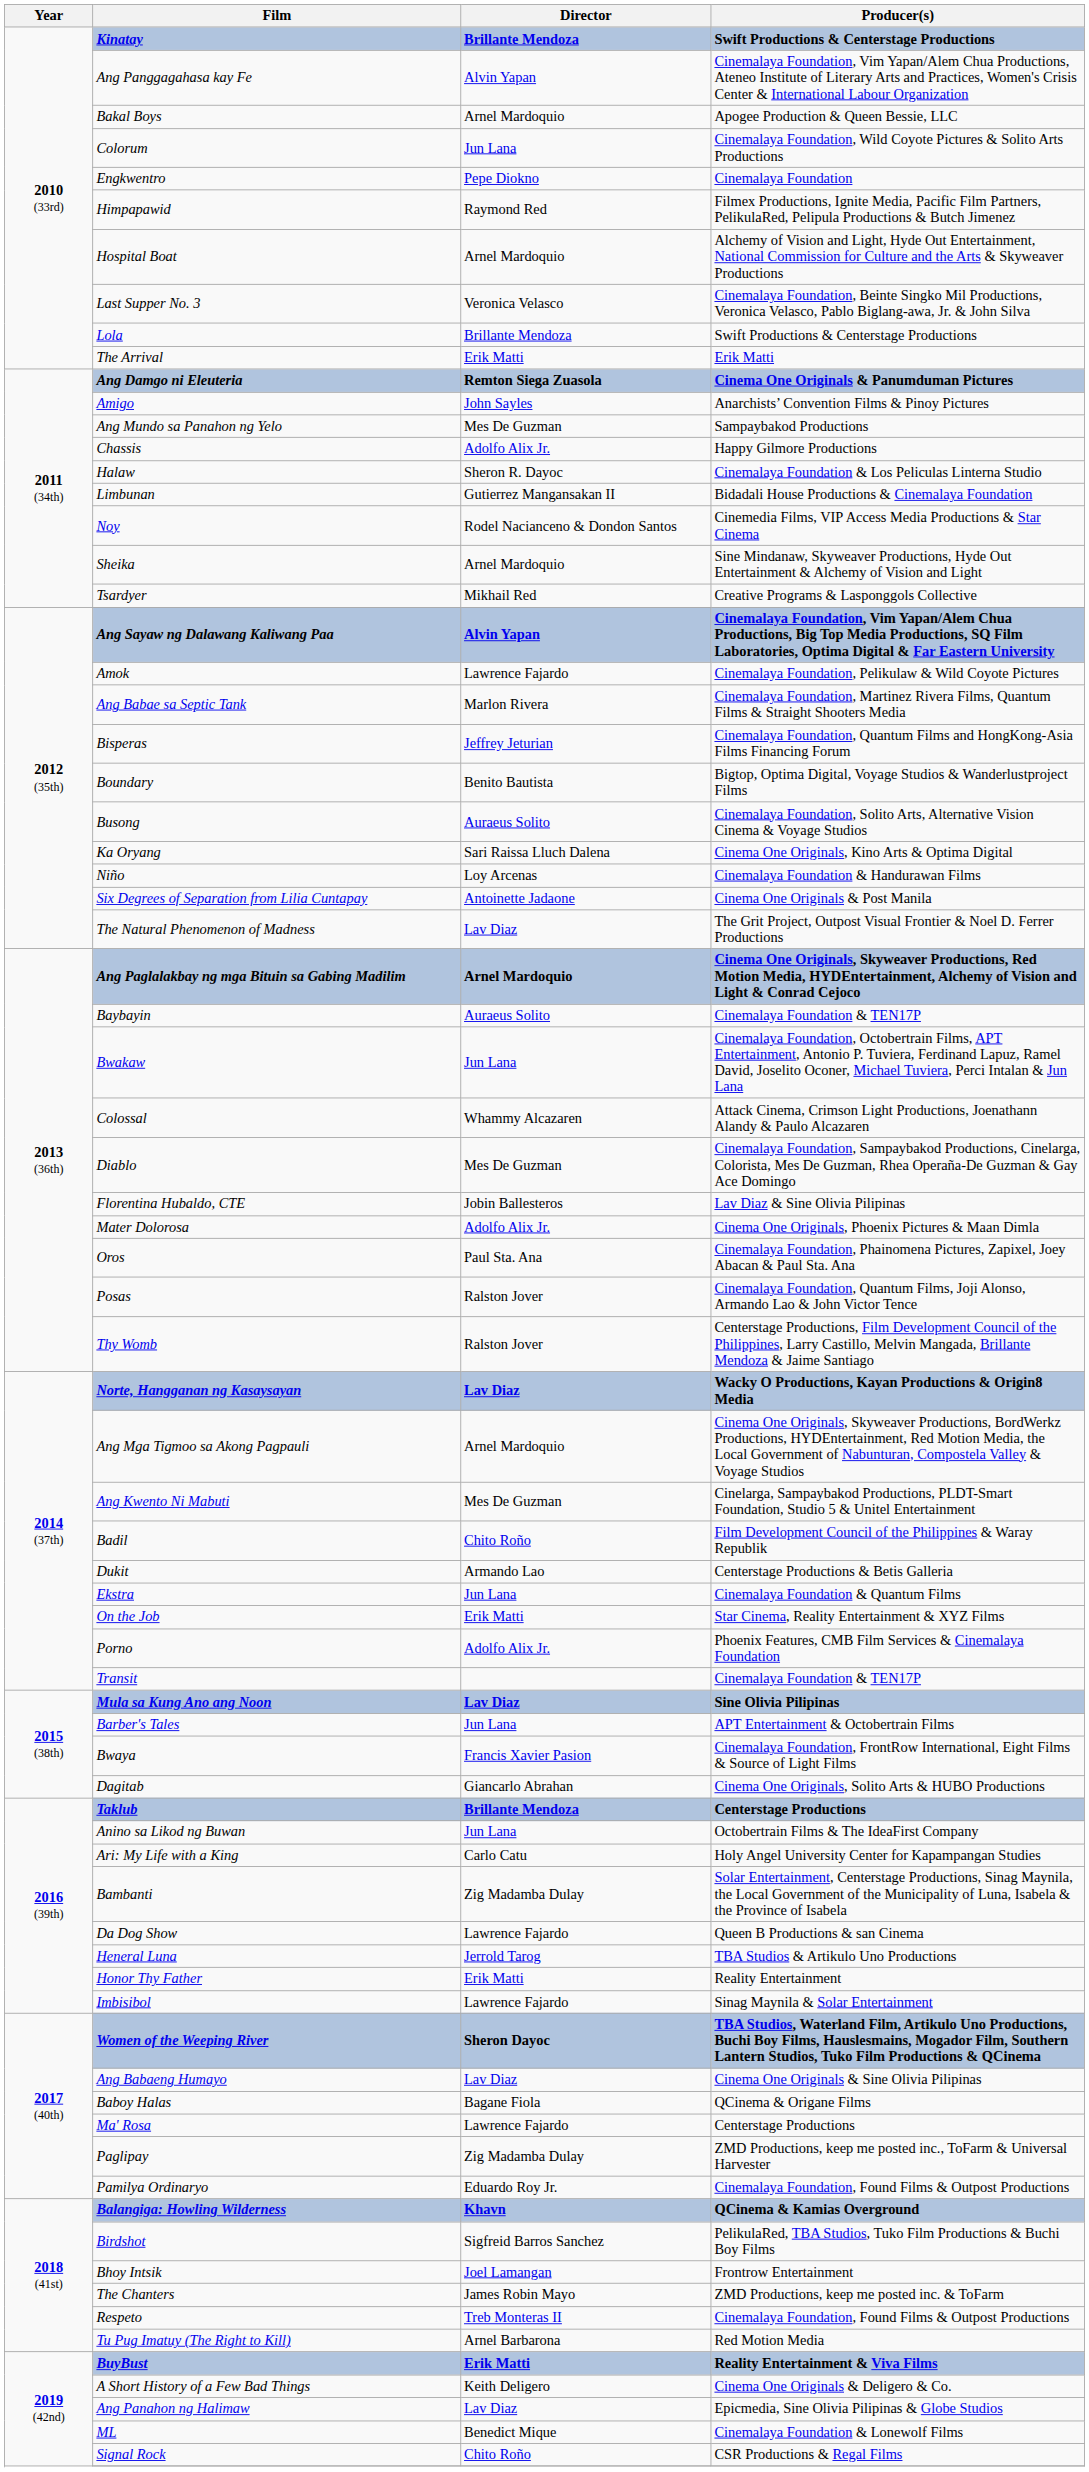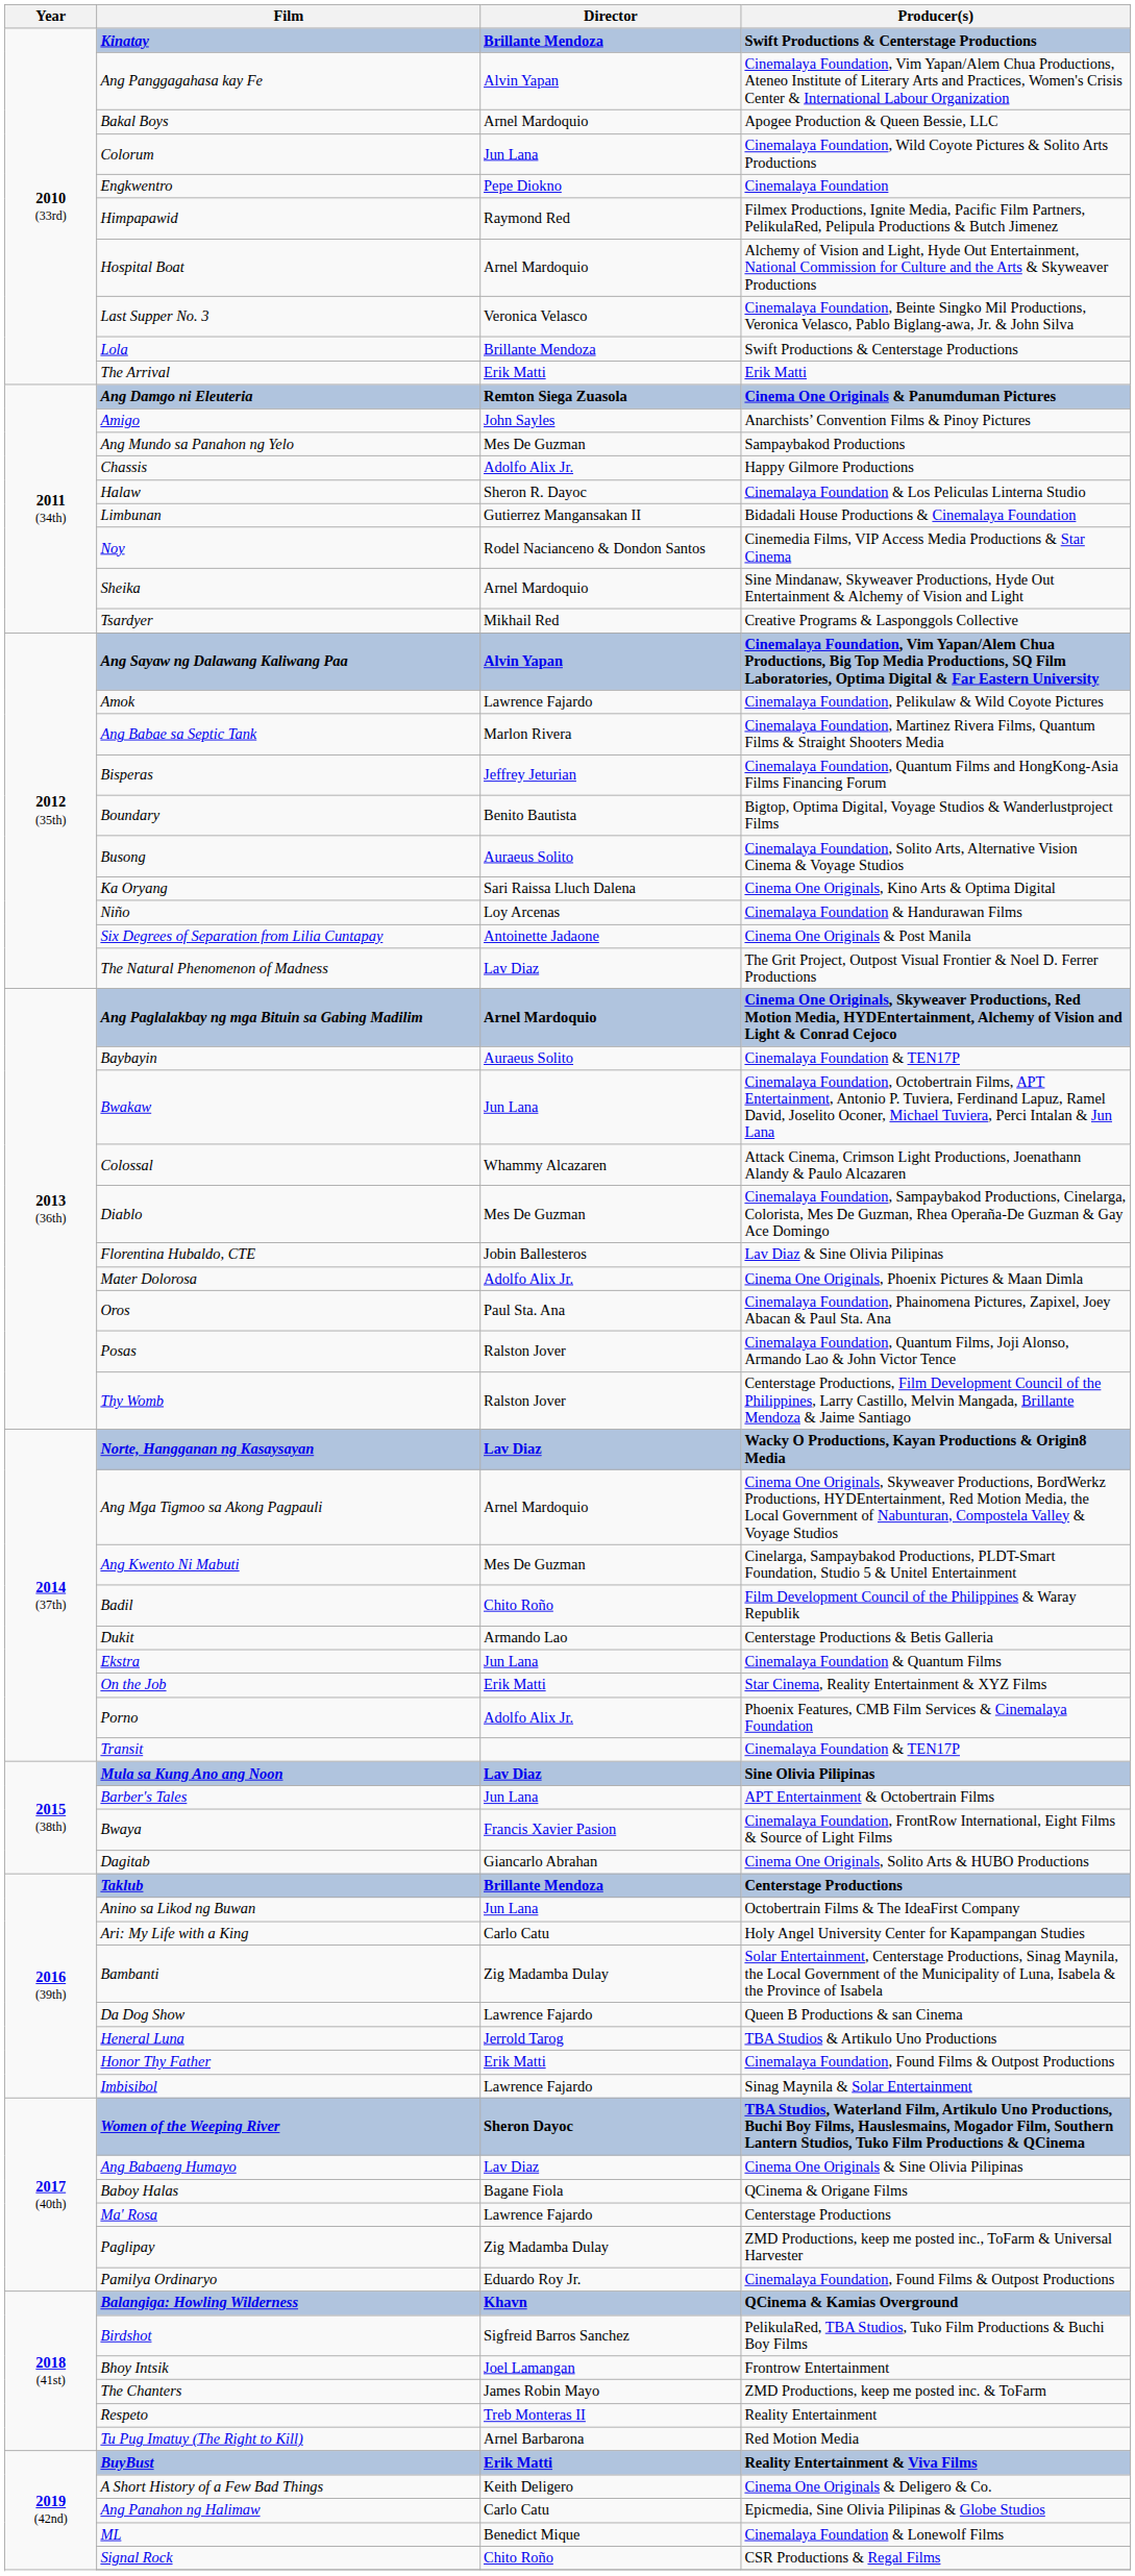Honor Thy Father | Producer(s): Reality Entertainment -> Cinemalaya Foundation, Found Films & Outpost Productions
Respeto | Producer(s): Cinemalaya Foundation, Found Films & Outpost Productions -> Reality Entertainment
Ang Panahon ng Halimaw | Director: Lav Diaz -> Carlo Catu
